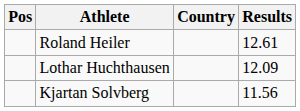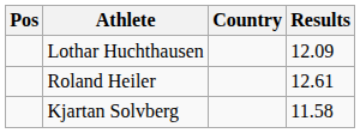rows swapped: Roland Heiler <-> Lothar Huchthausen
Kjartan Solvberg | Results: 11.56 -> 11.58
